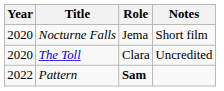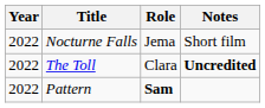Nocturne Falls | Year: 2020 -> 2022
The Toll | Year: 2020 -> 2022
The Toll | Notes: normal -> bold
